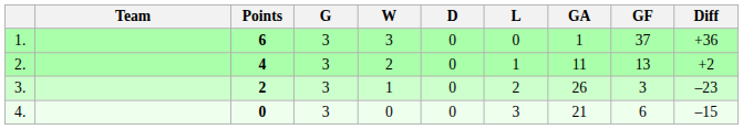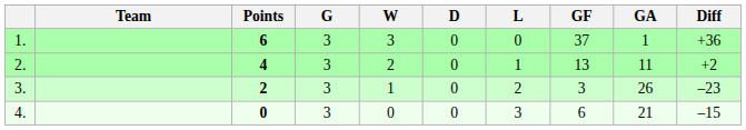columns swapped: GF <-> GA
